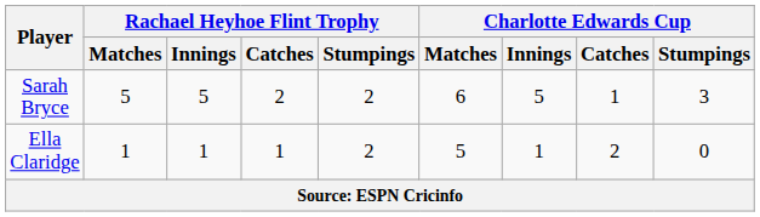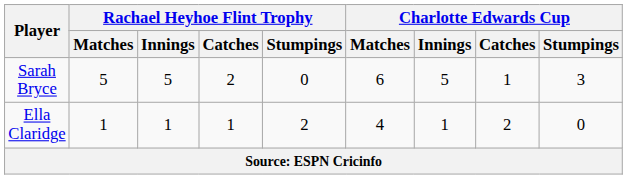Sarah Bryce | Rachael Heyhoe Flint Trophy / Stumpings: 2 -> 0
Ella Claridge | Charlotte Edwards Cup / Matches: 5 -> 4
